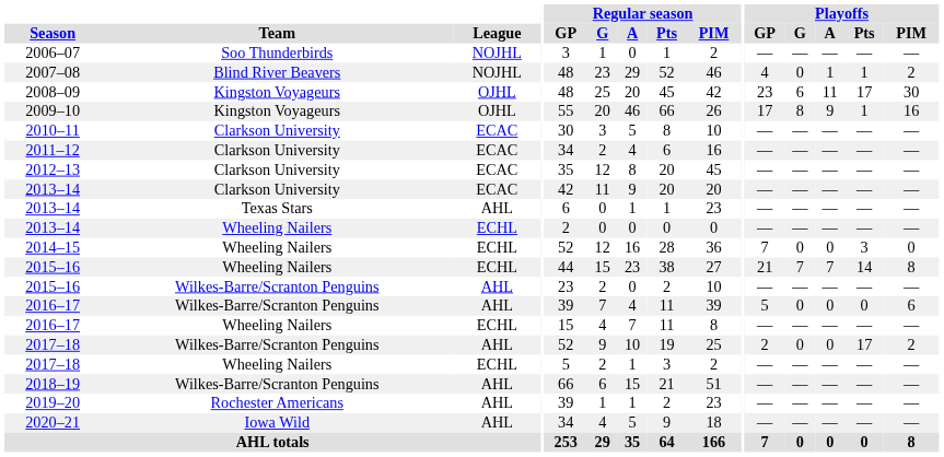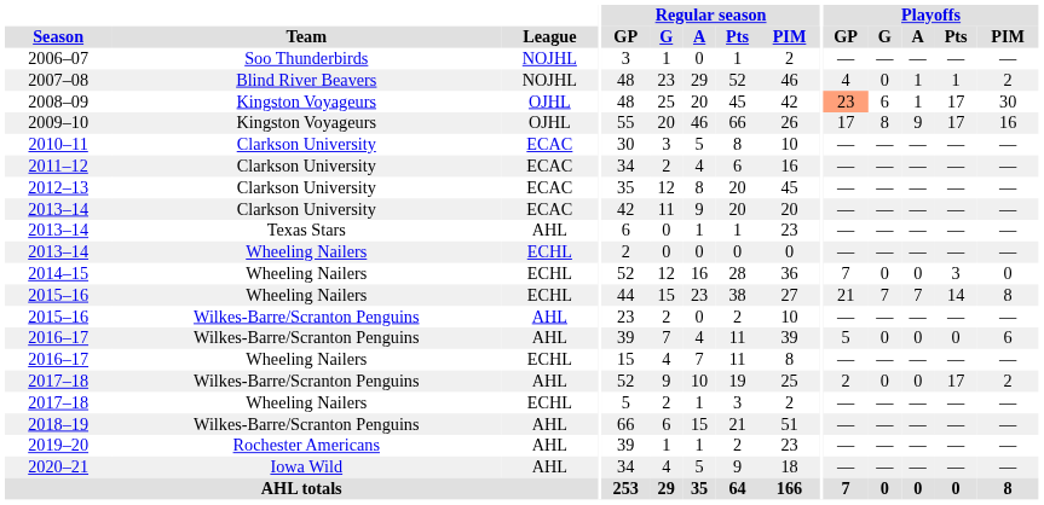2008–09 | Playoffs / GP: no background -> lightsalmon background
2008–09 | Playoffs / A: 11 -> 1
2009–10 | Playoffs / Pts: 1 -> 17
